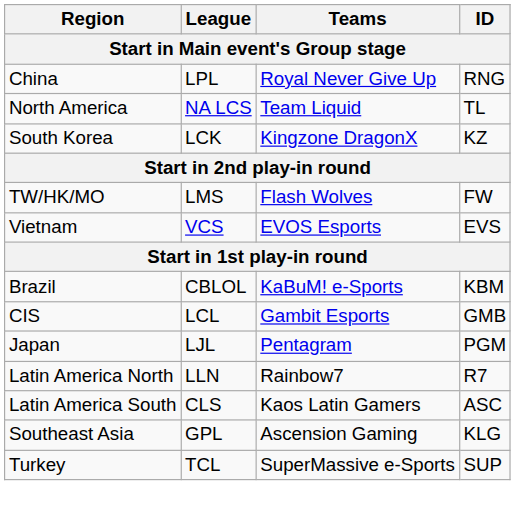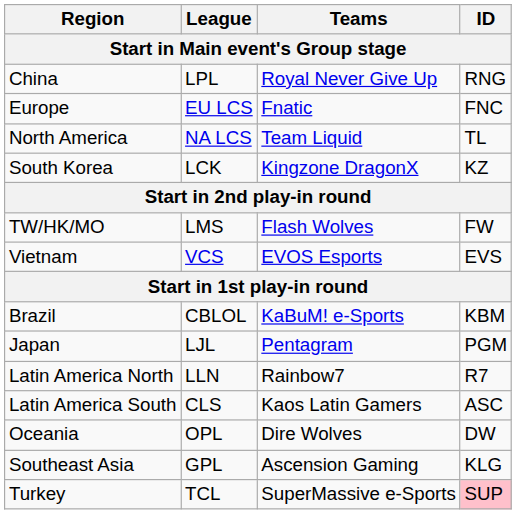+ row: Europe | EU LCS | Fnatic | FNC
- row: CIS | LCL | Gambit Esports | GMB
+ row: Oceania | OPL | Dire Wolves | DW
Turkey | ID: no background -> pink background
